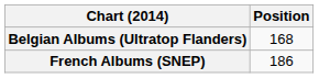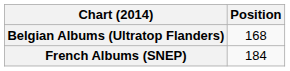French Albums (SNEP) | Position: 186 -> 184
